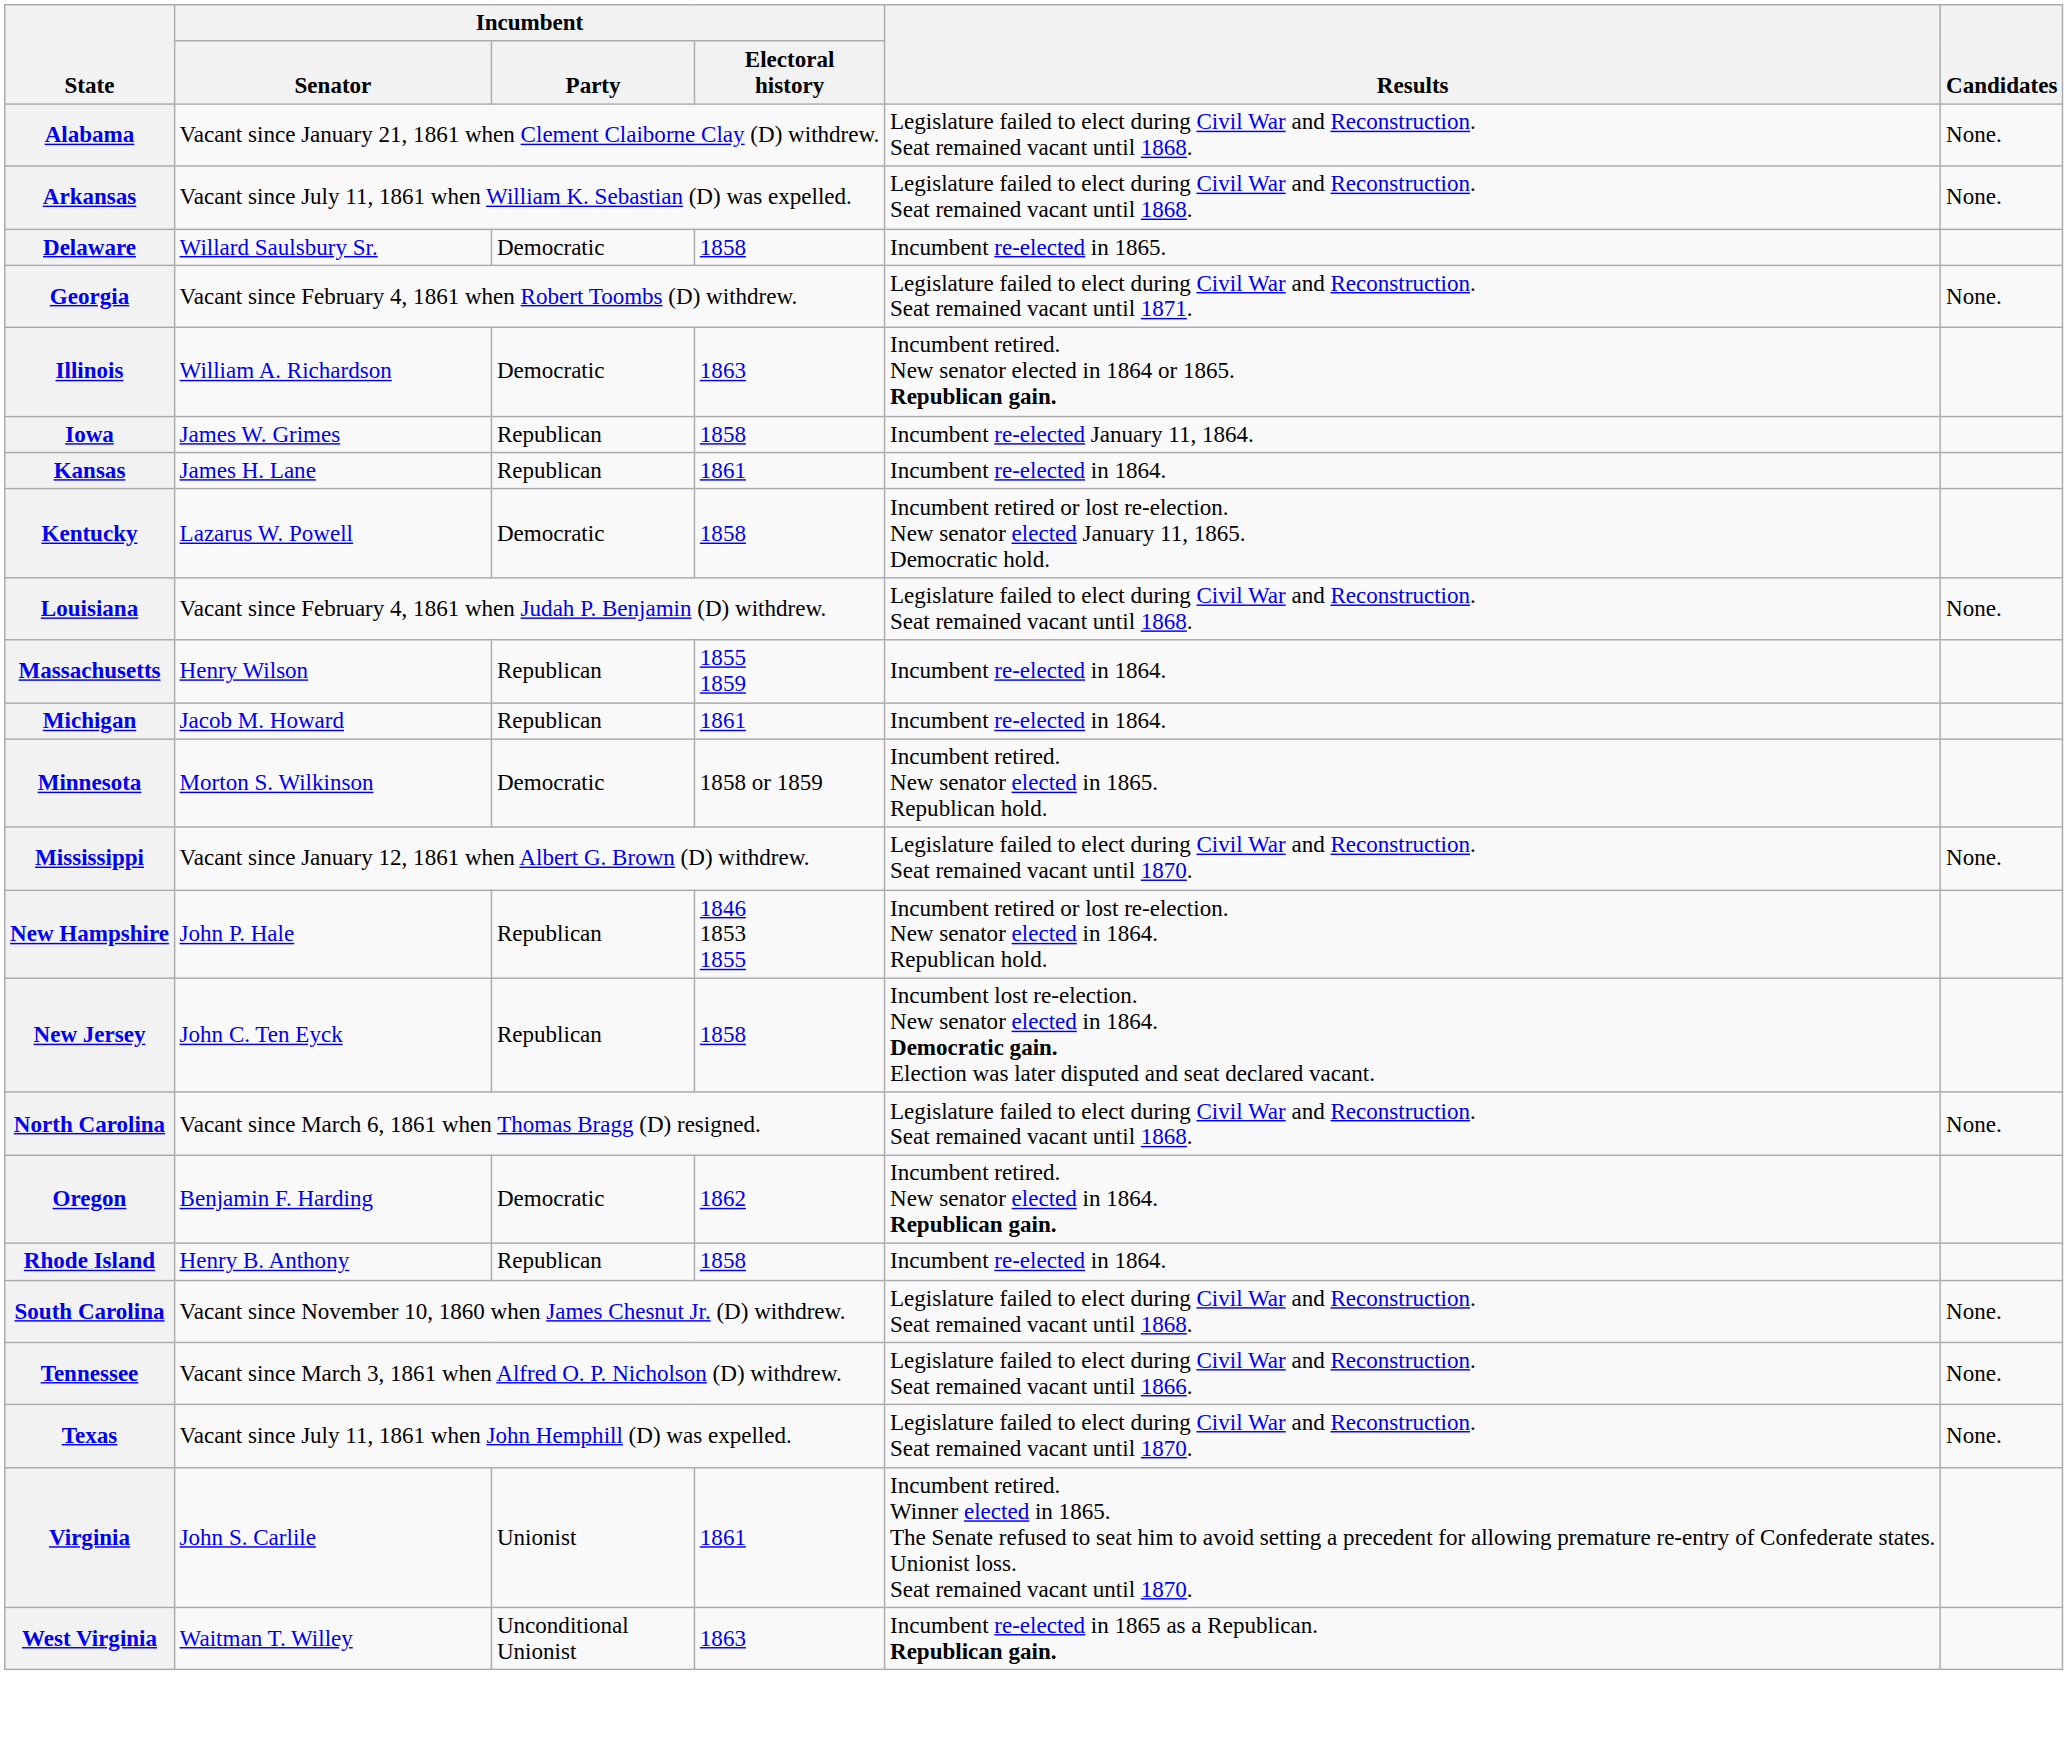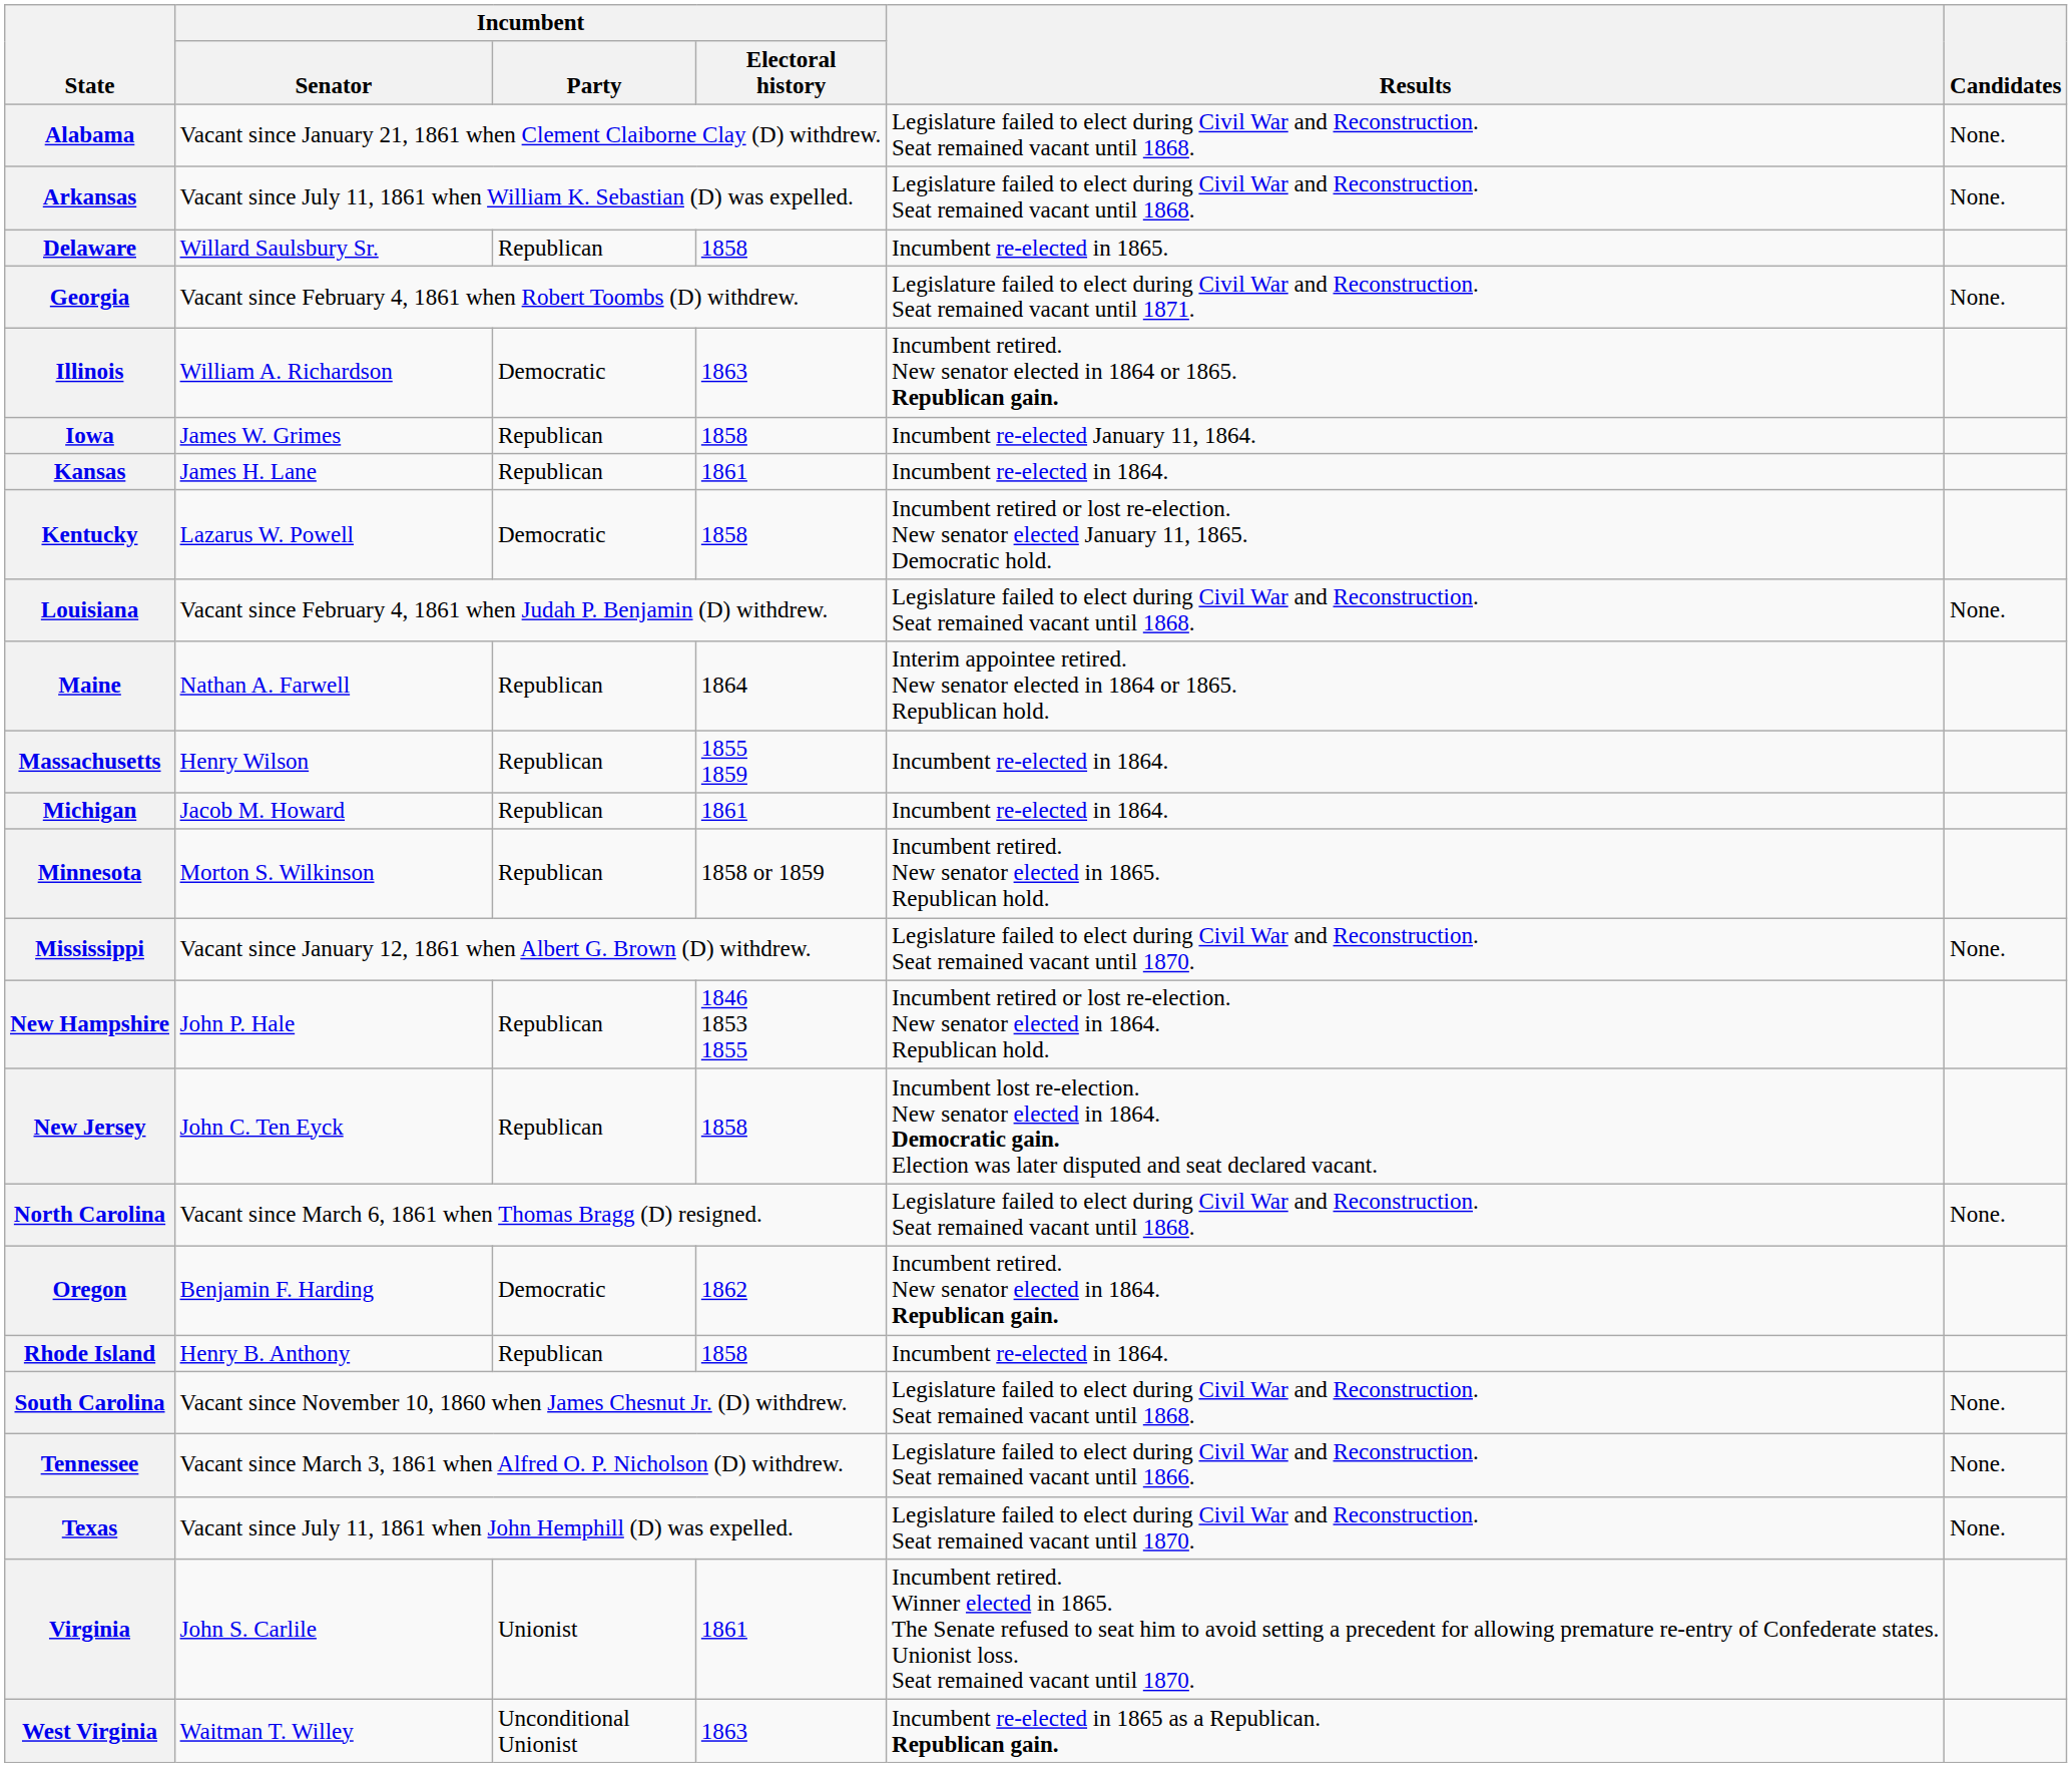Delaware | Incumbent / Party: Democratic -> Republican
+ row: Maine | Nathan A. Farwell | Republican | 1864 | Interim appointee retired. New senator elected in 1864 or 1865. Republican hold.
Minnesota | Incumbent / Party: Democratic -> Republican
